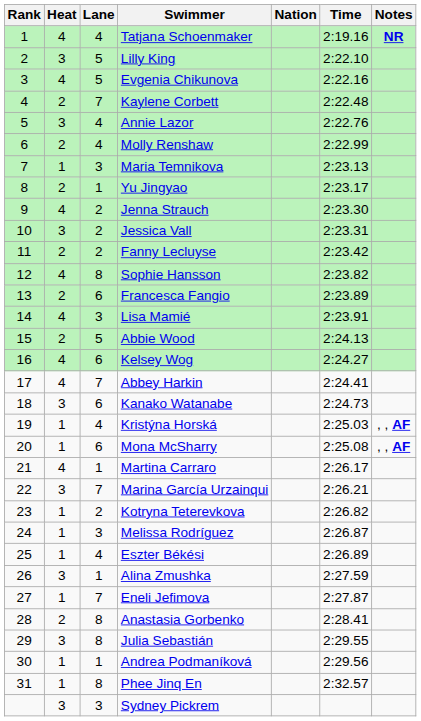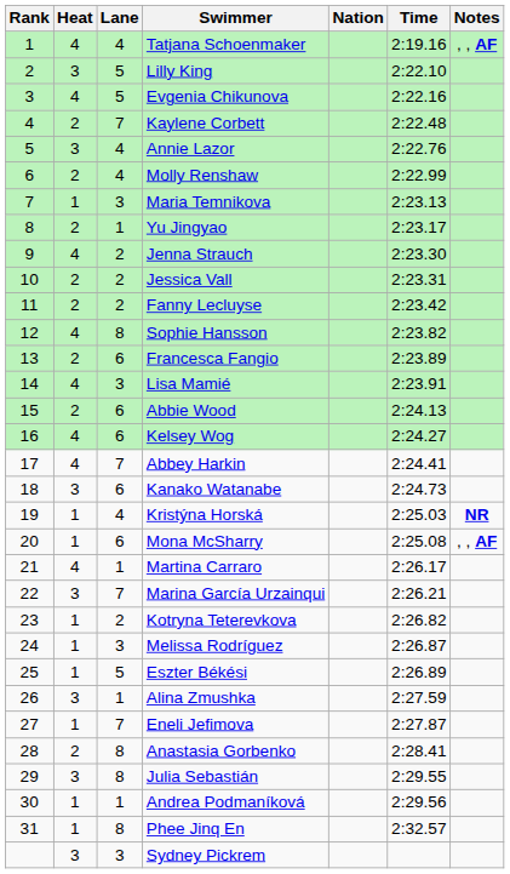Tatjana Schoenmaker | Notes: NR -> , , AF
Jessica Vall | Heat: 3 -> 2
Abbie Wood | Lane: 5 -> 6
Kristýna Horská | Notes: , , AF -> NR
Eszter Békési | Lane: 4 -> 5
